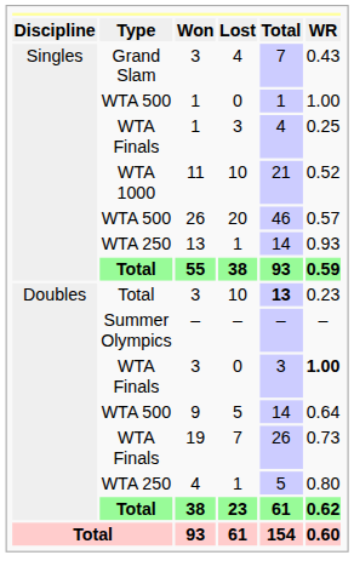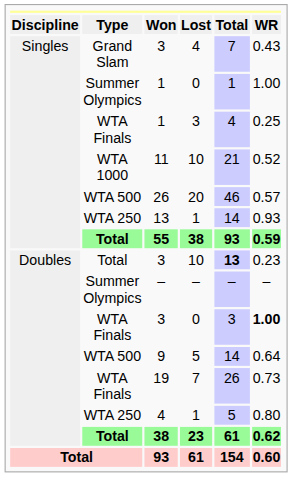1 / 0 | column 2: WTA 500 -> Summer Olympics
